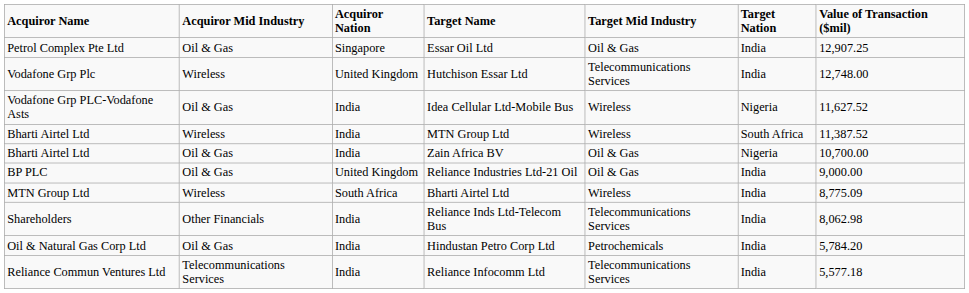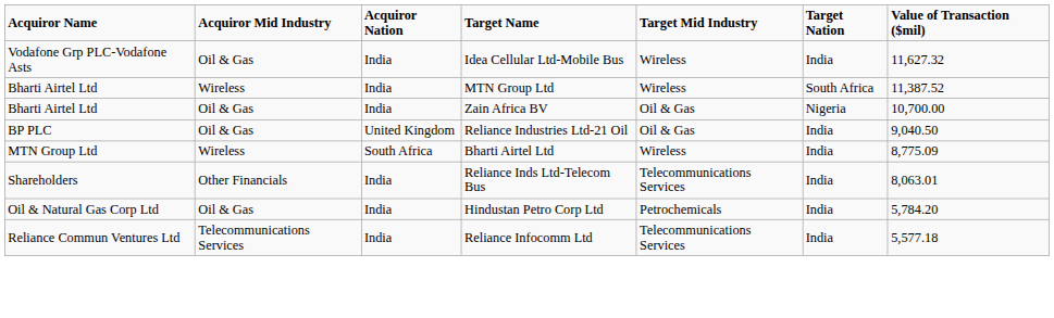- row: Petrol Complex Pte Ltd | Oil & Gas | Singapore | Essar Oil Ltd | Oil & Gas | India | 12,907.25
- row: Vodafone Grp Plc | Wireless | United Kingdom | Hutchison Essar Ltd | Telecommunications Services | India | 12,748.00
Idea Cellular Ltd-Mobile Bus | Target Nation: Nigeria -> India
Idea Cellular Ltd-Mobile Bus | Value of Transaction ($mil): 11,627.52 -> 11,627.32
Reliance Industries Ltd-21 Oil | Value of Transaction ($mil): 9,000.00 -> 9,040.50
Reliance Inds Ltd-Telecom Bus | Value of Transaction ($mil): 8,062.98 -> 8,063.01
